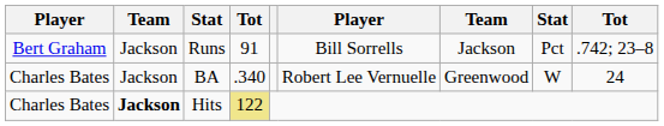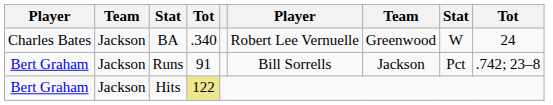rows swapped: BA <-> Runs
Hits | column 1: Charles Bates -> Bert Graham
Hits | column 2: bold -> normal
